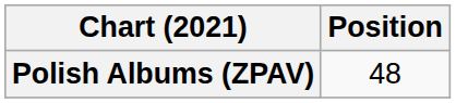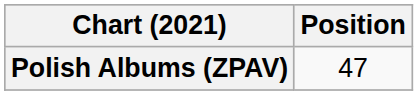Polish Albums (ZPAV) | Position: 48 -> 47
